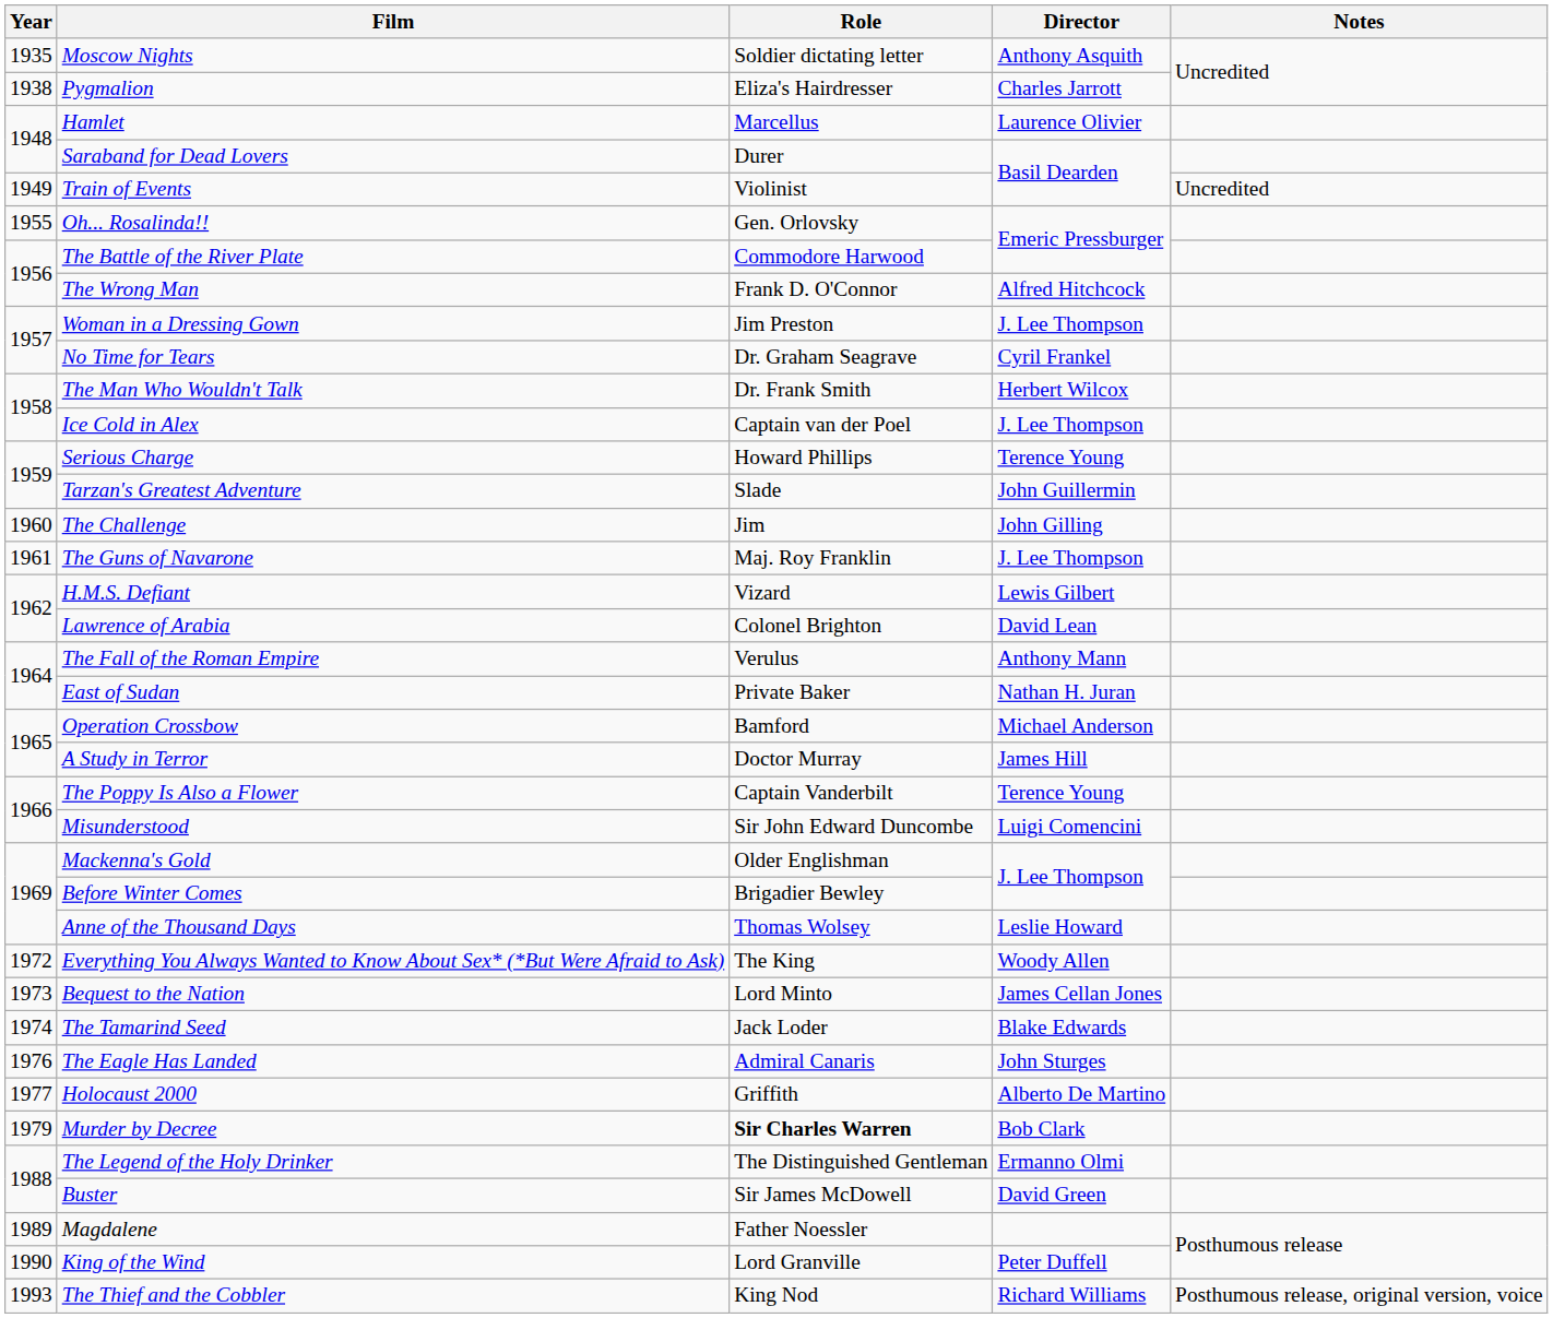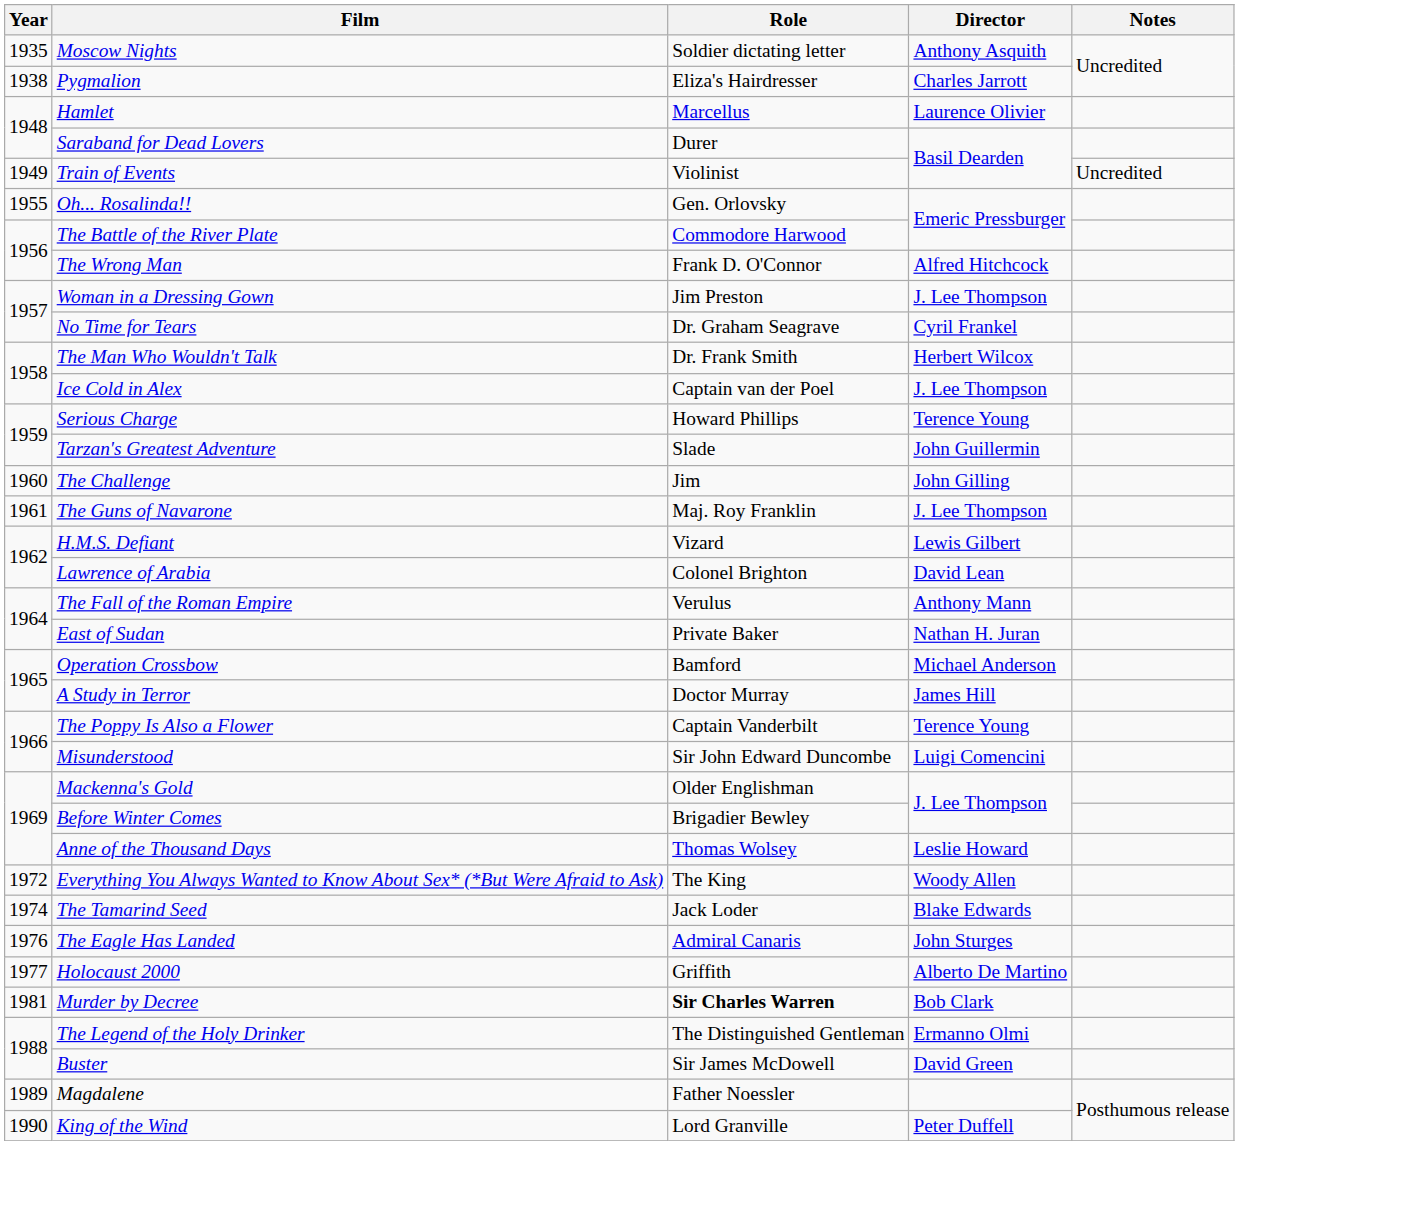- row: 1973 | Bequest to the Nation | Lord Minto | James Cellan Jones
Murder by Decree | Year: 1979 -> 1981
- row: 1993 | The Thief and the Cobbler | King Nod | Richard Williams | Posthumous release, original version, voice
